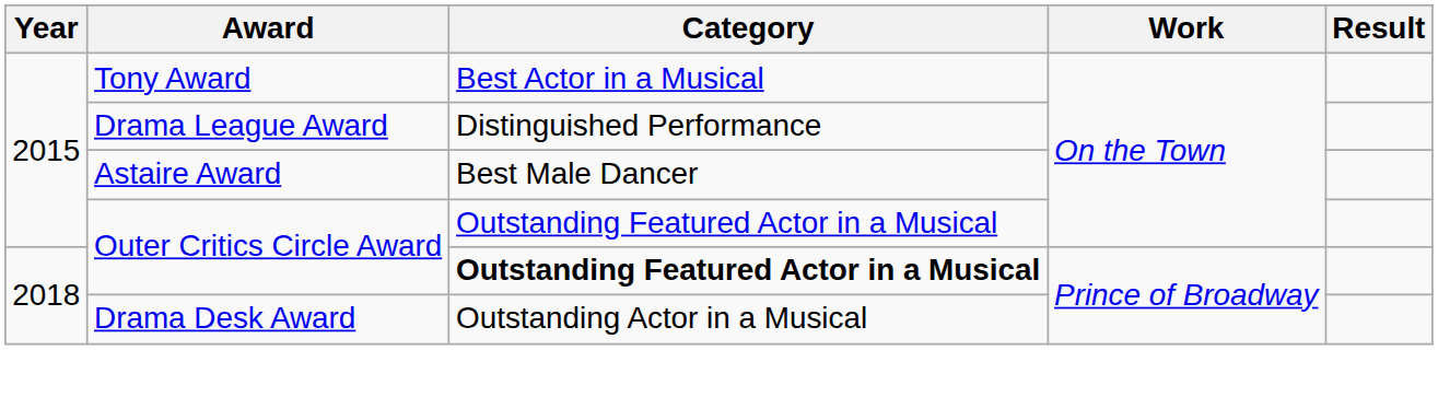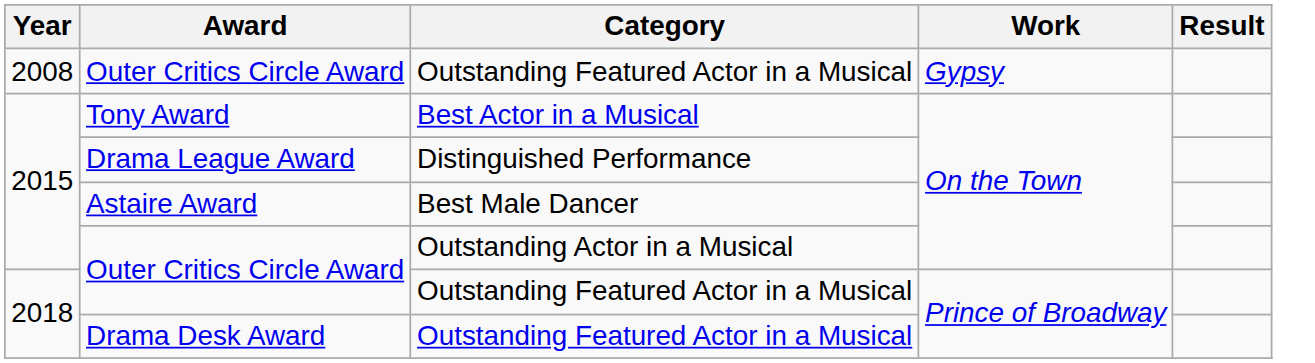+ row: 2008 | Outer Critics Circle Award | Outstanding Featured Actor in a Musical | Gypsy
2015 / Outer Critics Circle Award | Category: Outstanding Featured Actor in a Musical -> Outstanding Actor in a Musical
2018 / Outer Critics Circle Award | Category: bold -> normal
Drama Desk Award | Category: Outstanding Actor in a Musical -> Outstanding Featured Actor in a Musical
